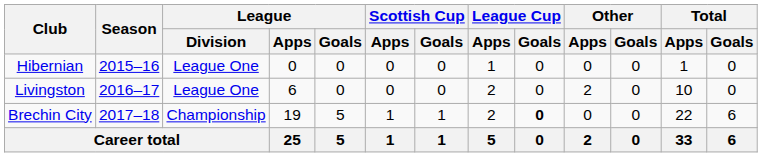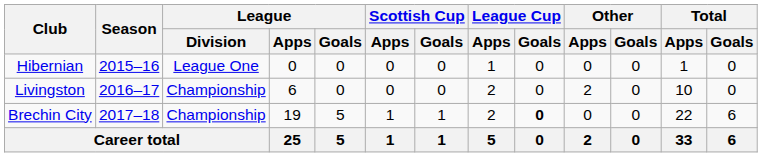Livingston | League / Division: League One -> Championship
